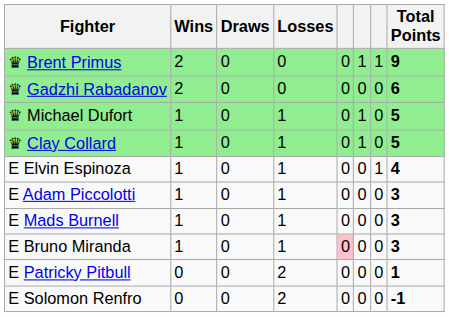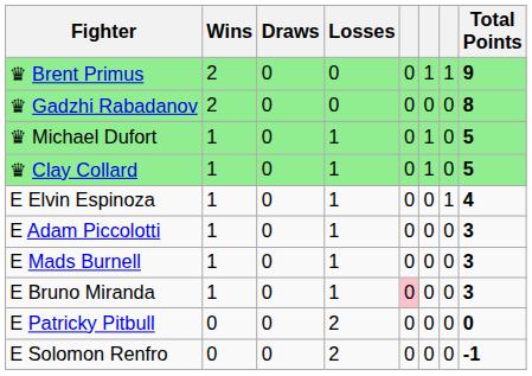♛ Gadzhi Rabadanov | Total Points: 6 -> 8
E Patricky Pitbull | Total Points: 1 -> 0
